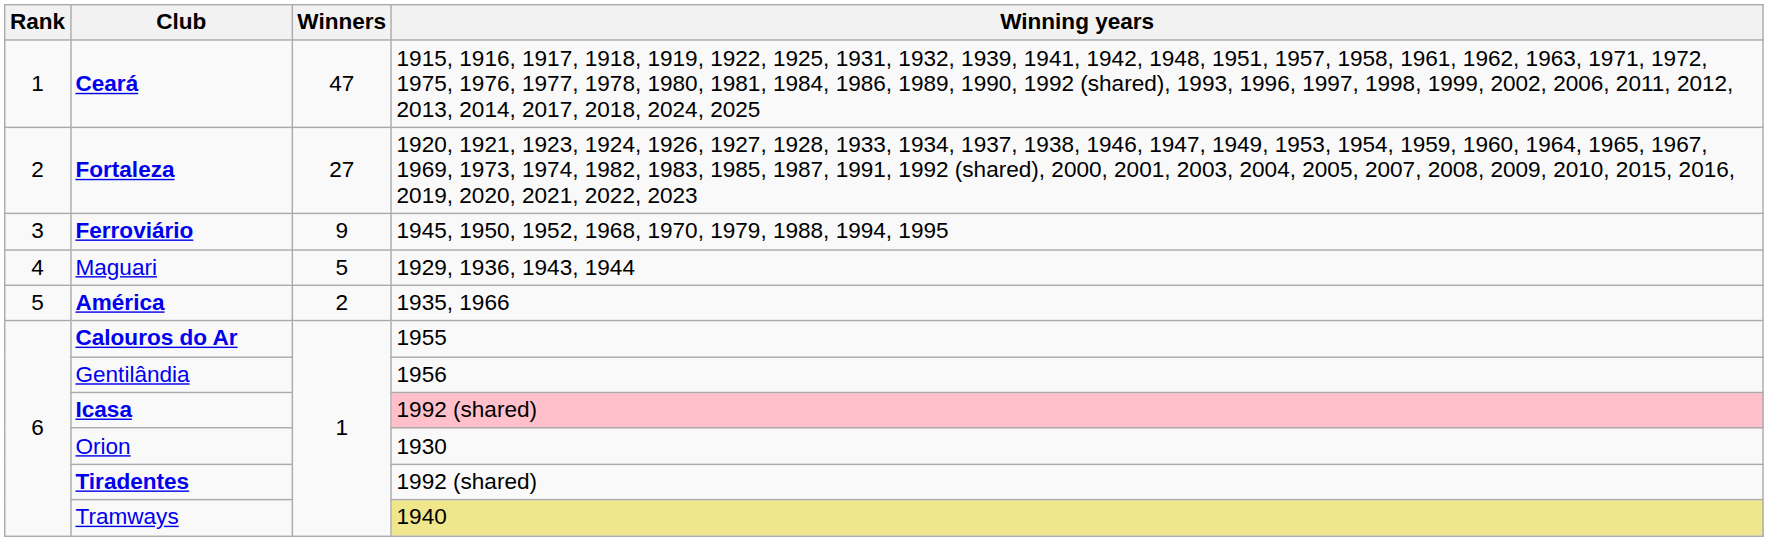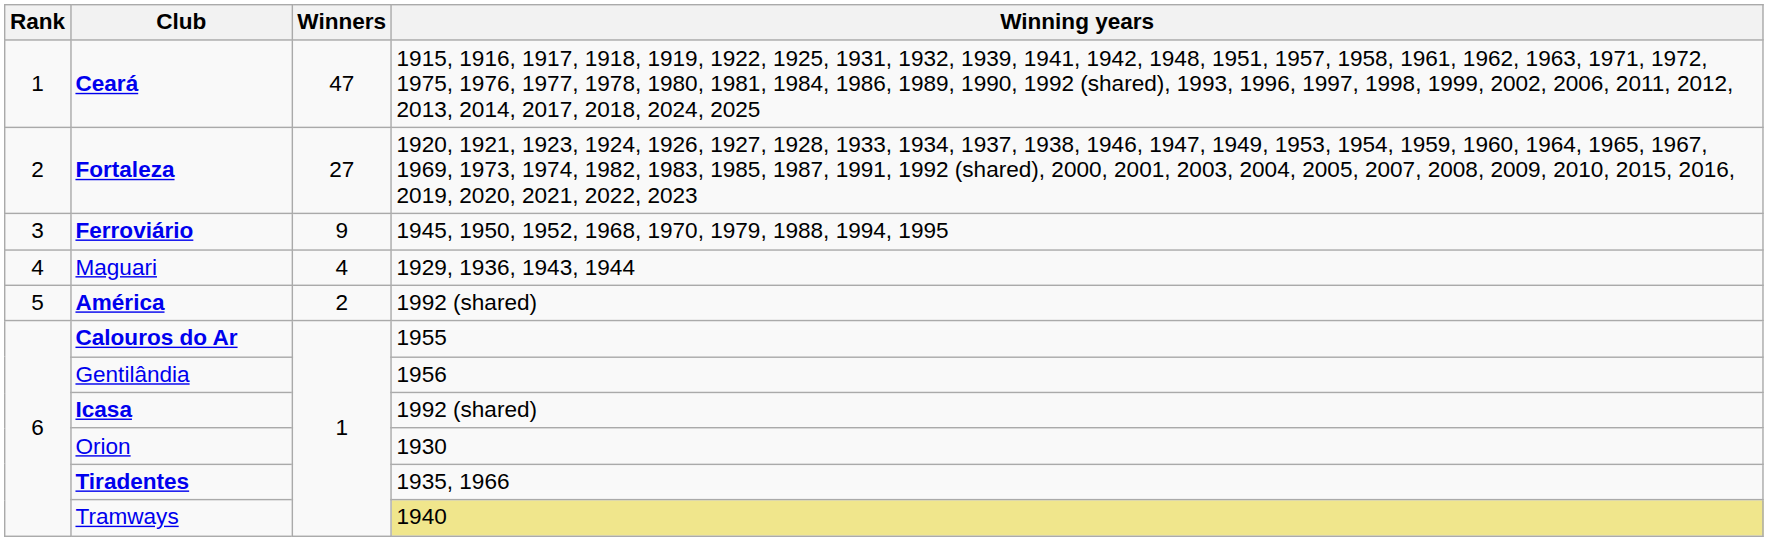Maguari | Winners: 5 -> 4
América | Winning years: 1935, 1966 -> 1992 (shared)
Icasa | Winning years: pink background -> no background
Tiradentes | Winning years: 1992 (shared) -> 1935, 1966
